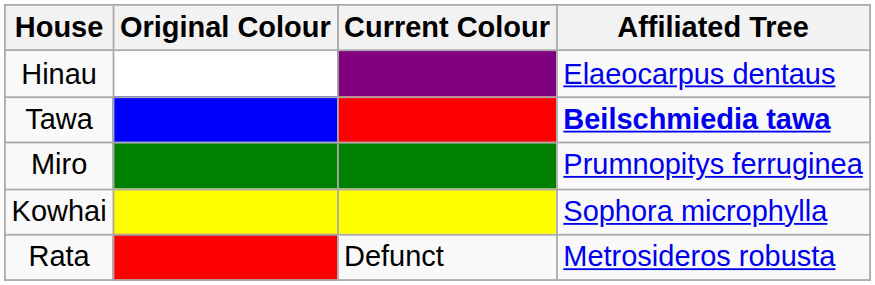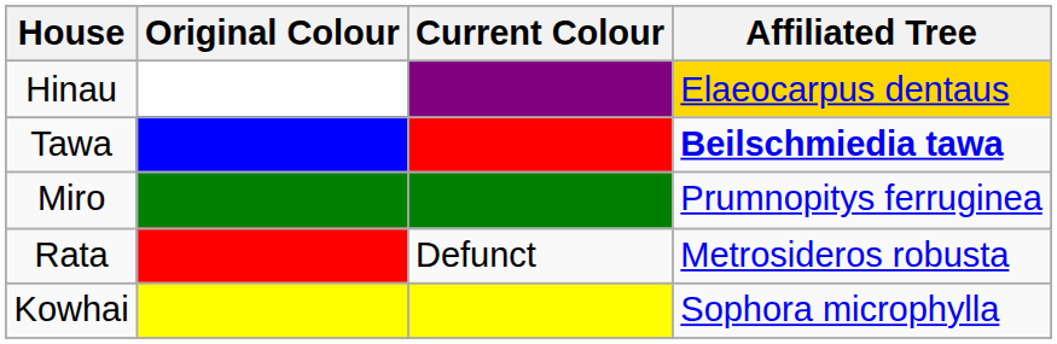Hinau | Affiliated Tree: no background -> gold background
rows swapped: Kowhai <-> Rata
